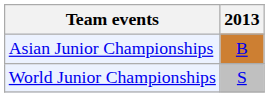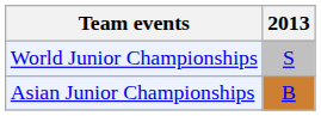rows swapped: Asian Junior Championships <-> World Junior Championships
